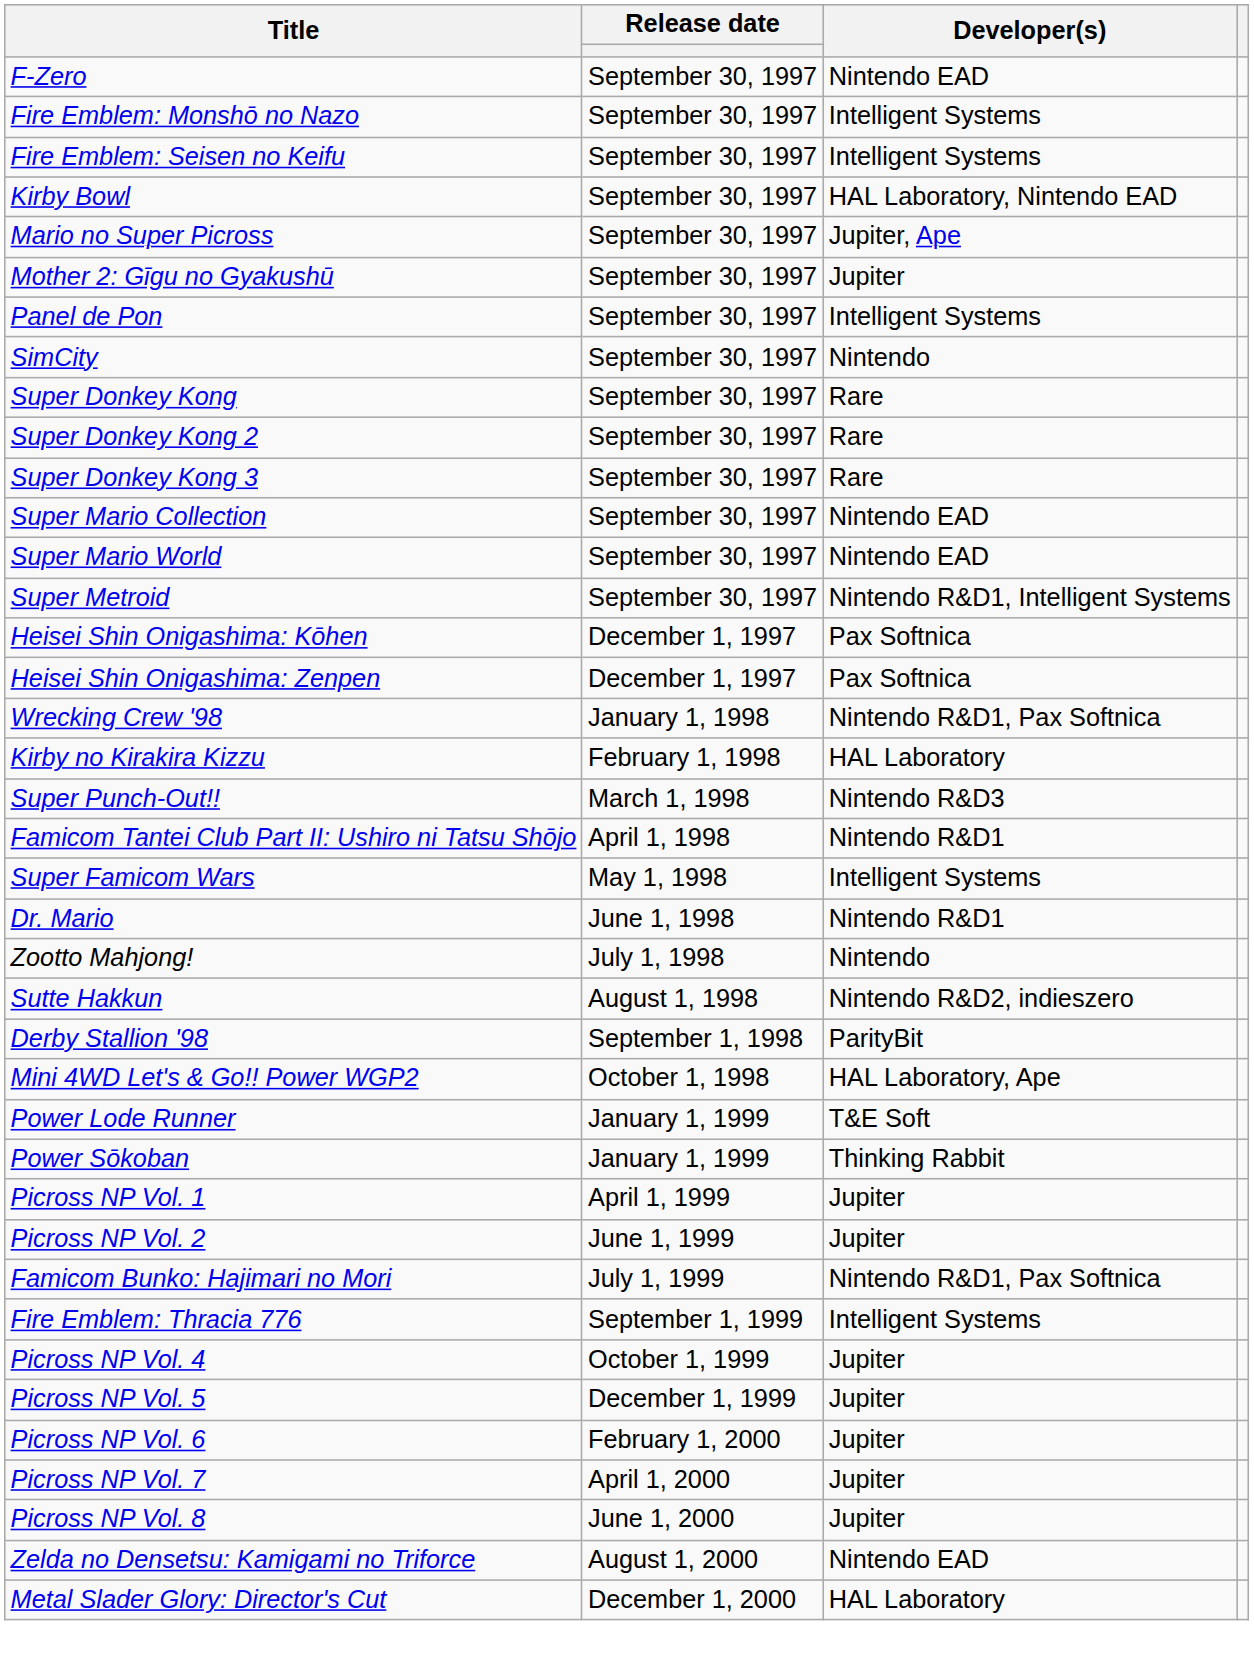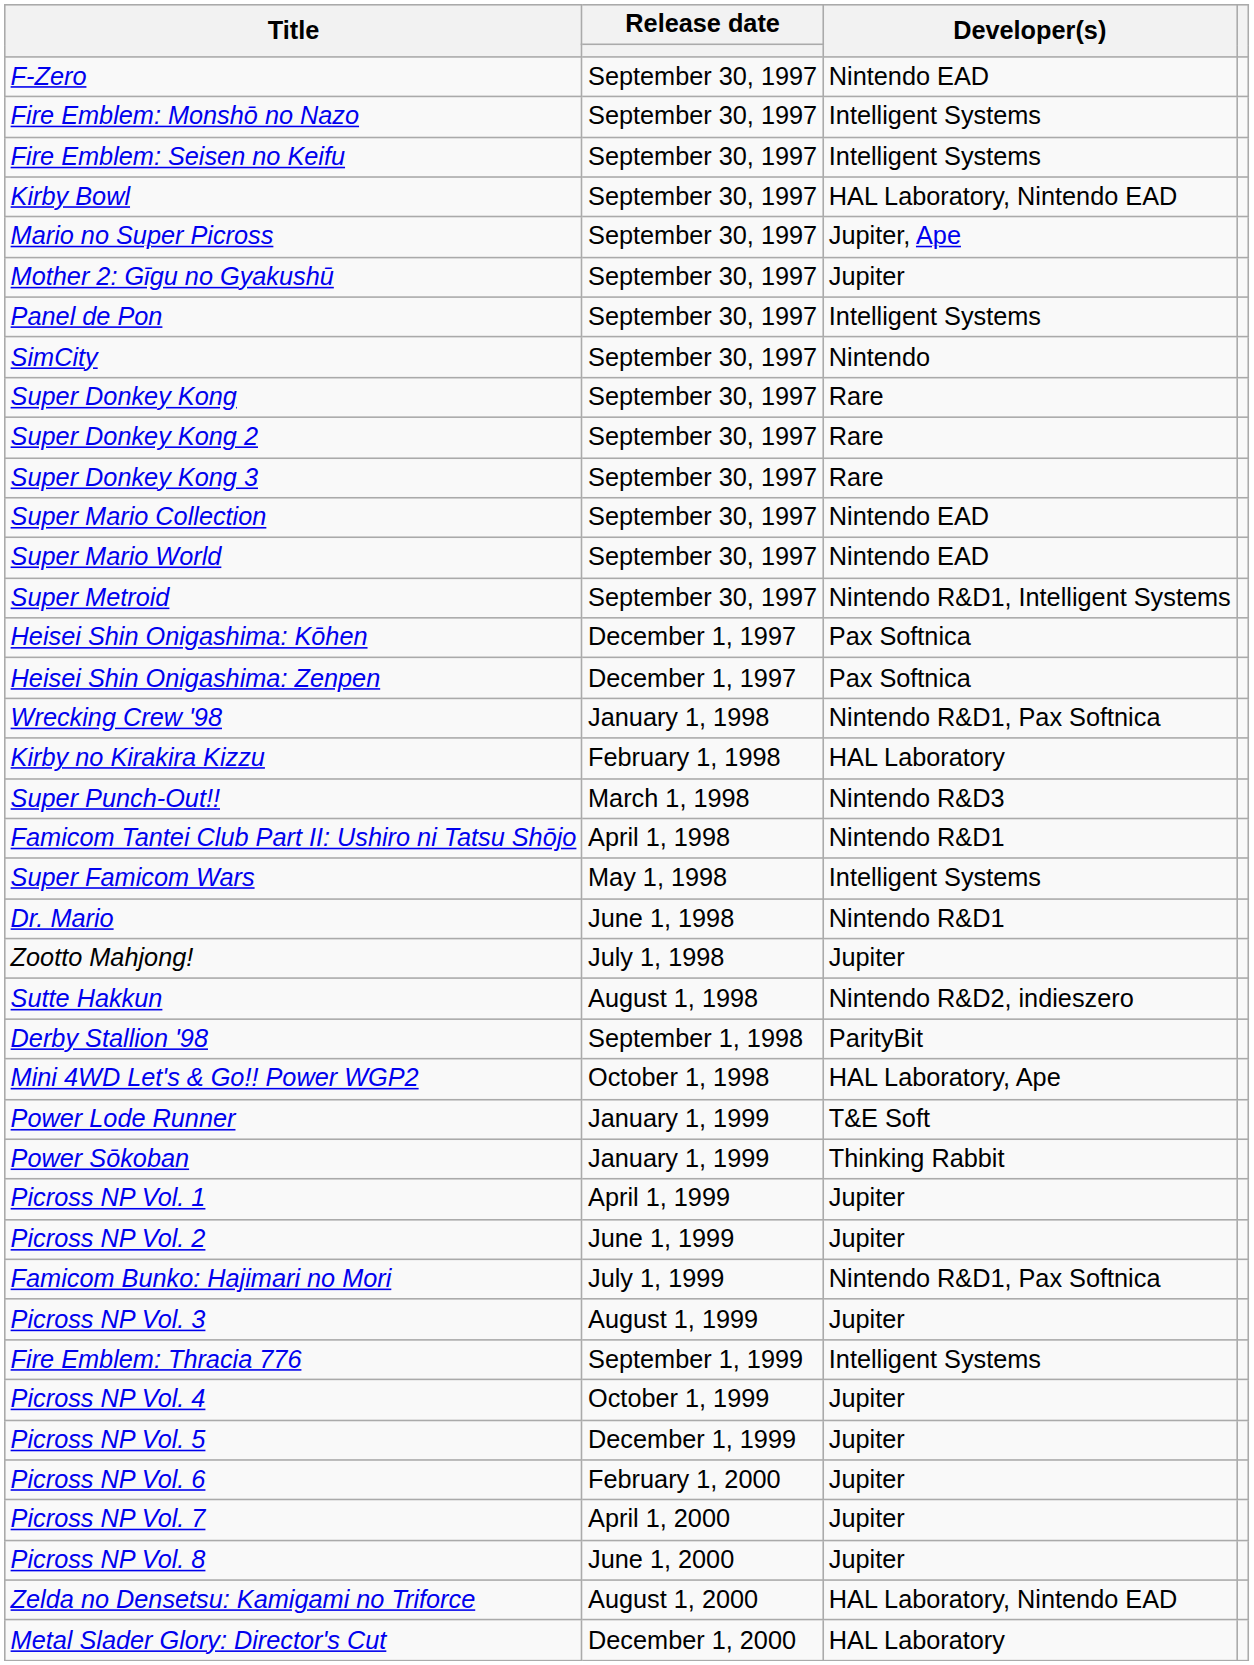Zootto Mahjong! | Developer(s): Nintendo -> Jupiter
+ row: Picross NP Vol. 3 | August 1, 1999 | Jupiter
Zelda no Densetsu: Kamigami no Triforce | Developer(s): Nintendo EAD -> HAL Laboratory, Nintendo EAD
